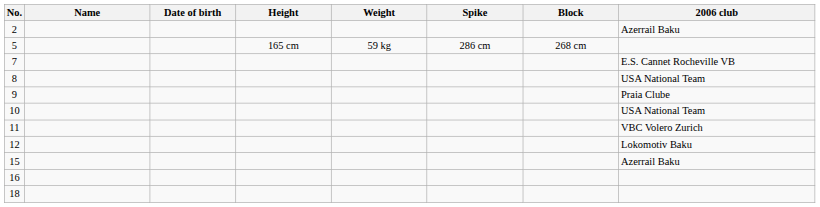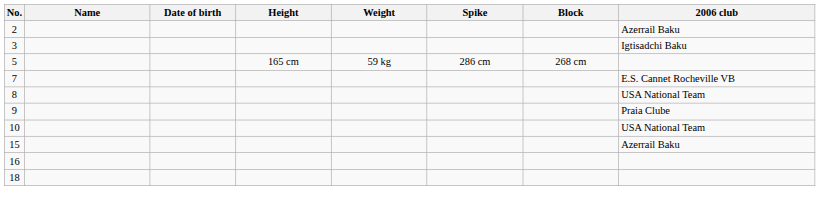+ row: 3 | Igtisadchi Baku
- row: 11 | VBC Volero Zurich
- row: 12 | Lokomotiv Baku
